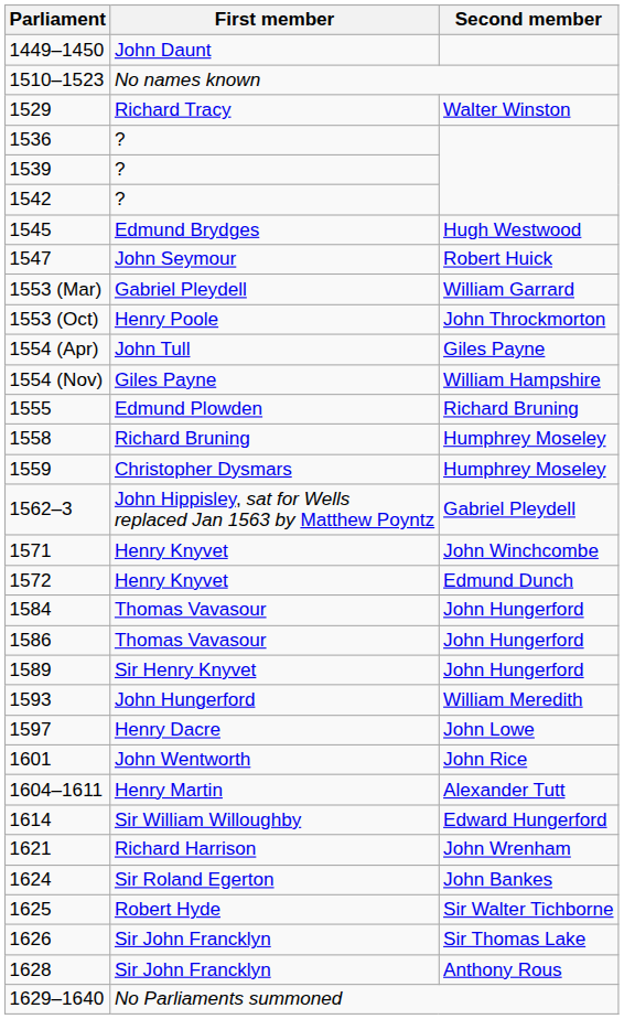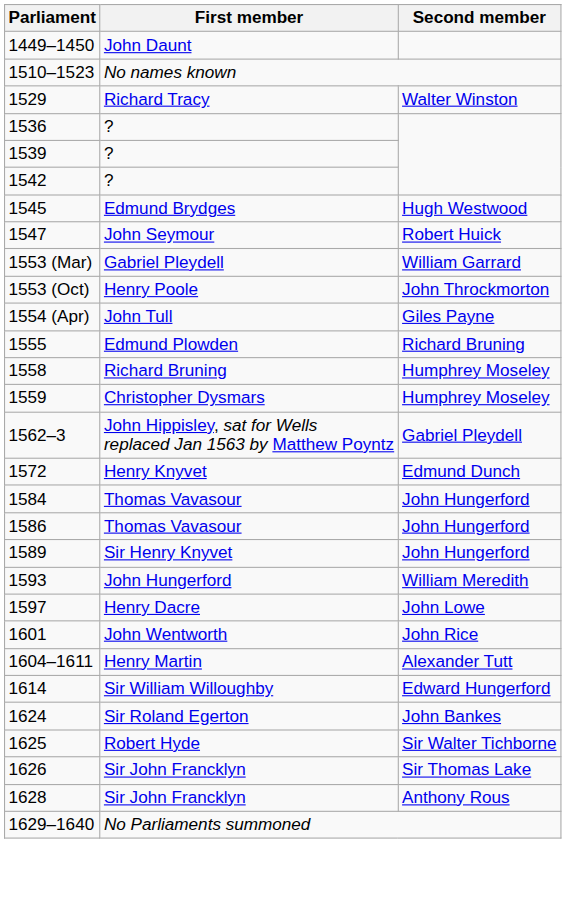- row: 1554 (Nov) | Giles Payne | William Hampshire
- row: 1571 | Henry Knyvet | John Winchcombe
- row: 1621 | Richard Harrison | John Wrenham
